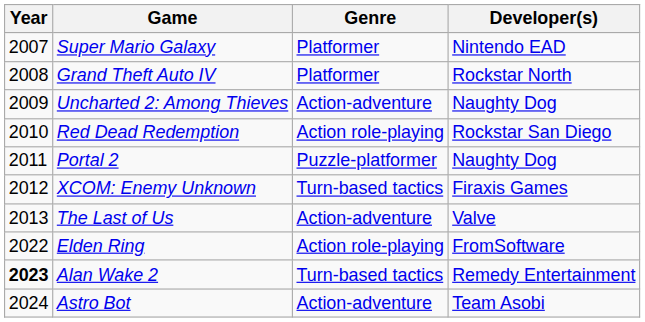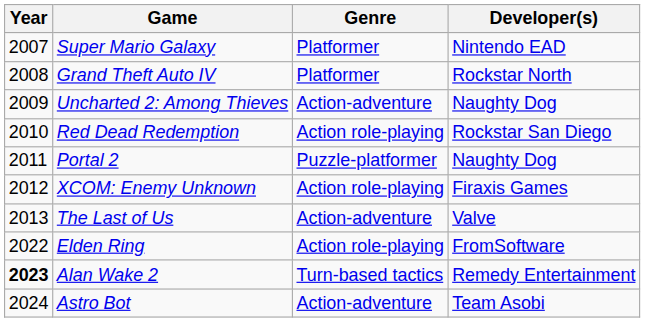XCOM: Enemy Unknown | Genre: Turn-based tactics -> Action role-playing
